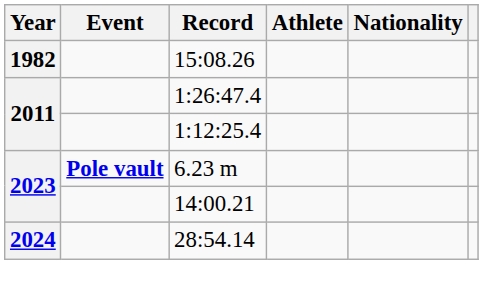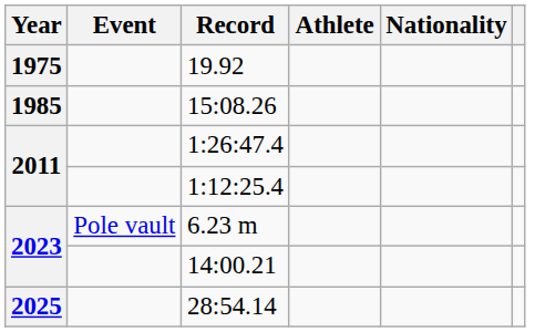+ row: 1975 | 19.92
15:08.26 | Year: 1982 -> 1985
6.23 m | Event: bold -> normal
28:54.14 | Year: 2024 -> 2025
